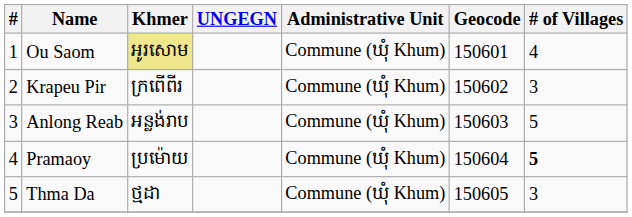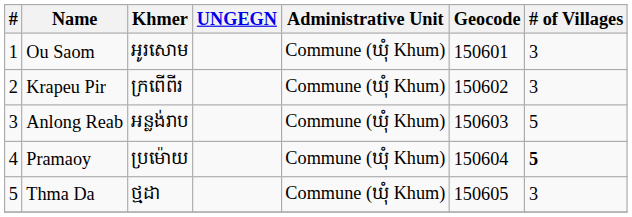Ou Saom | Khmer: khaki background -> no background
Ou Saom | # of Villages: 4 -> 3
